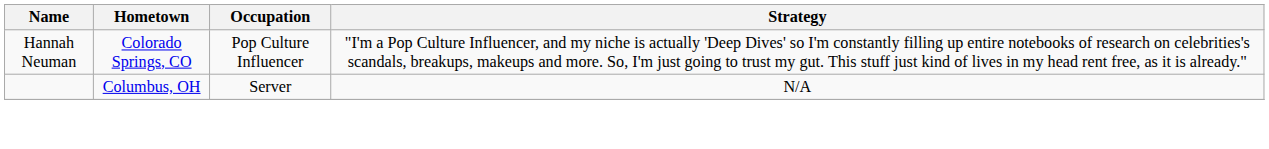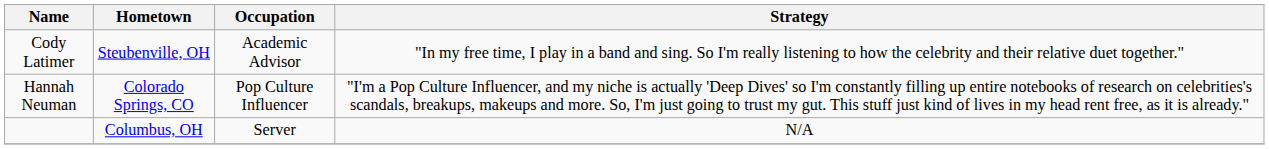+ row: Cody Latimer | Steubenville, OH | Academic Advisor | "In my free time, I play in a band and sing. So I'm really listening to how the celebrity and their relative duet together."
